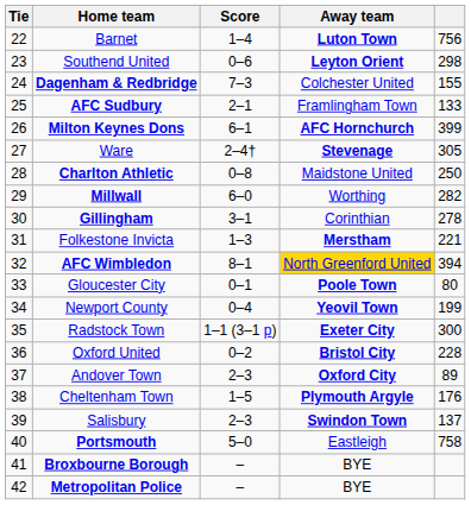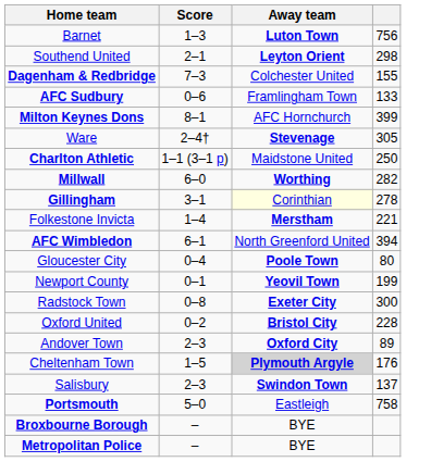- column: Tie | 22 | 23 | 24 | 25 | 26 | 27 | 28 | 29 | 30 | 31 | 32 | 33 | 34 | 35 | 36 | 37 | 38 | 39 | 40 | 41 | 42
Barnet | Score: 1–4 -> 1–3
Southend United | Score: 0–6 -> 2–1
AFC Sudbury | Score: 2–1 -> 0–6
Milton Keynes Dons | Score: 6–1 -> 8–1
Milton Keynes Dons | Away team: bold -> normal
Charlton Athletic | Score: 0–8 -> 1–1 (3–1 p)
Millwall | Away team: normal -> bold
Gillingham | Away team: no background -> lightyellow background
Folkestone Invicta | Score: 1–3 -> 1–4
AFC Wimbledon | Score: 8–1 -> 6–1
AFC Wimbledon | Away team: gold background -> no background
Gloucester City | Score: 0–1 -> 0–4
Newport County | Score: 0–4 -> 0–1
Radstock Town | Score: 1–1 (3–1 p) -> 0–8
Cheltenham Town | Away team: no background -> lightgrey background
